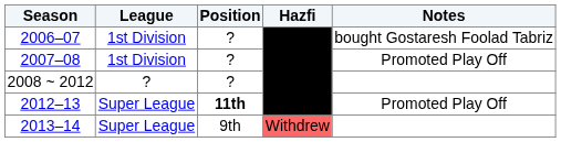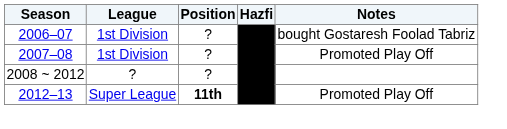- row: 2013–14 | Super League | 9th | Withdrew
